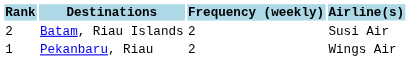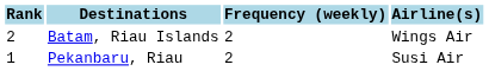Batam, Riau Islands | Airline(s): Susi Air -> Wings Air
Pekanbaru, Riau | Airline(s): Wings Air -> Susi Air
